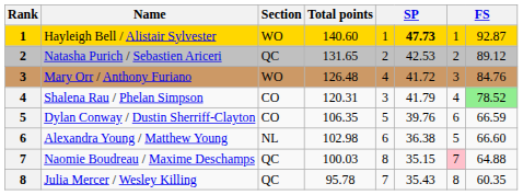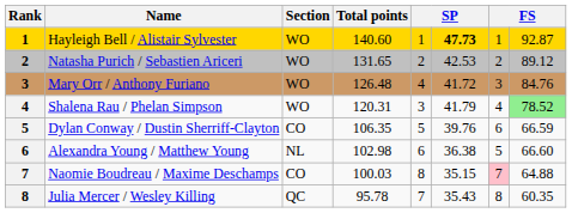Natasha Purich / Sebastien Ariceri | Section: QC -> WO
Shalena Rau / Phelan Simpson | Section: CO -> WO
Naomie Boudreau / Maxime Deschamps | Section: QC -> CO
